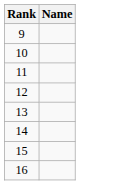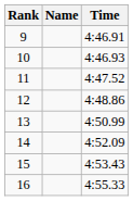+ column: Time | 4:46.91 | 4:46.93 | 4:47.52 | 4:48.86 | 4:50.99 | 4:52.09 | 4:53.43 | 4:55.33
